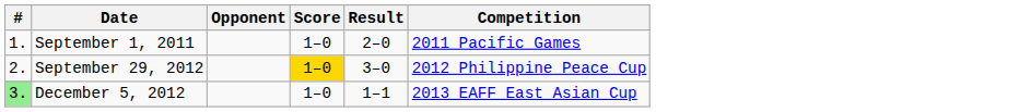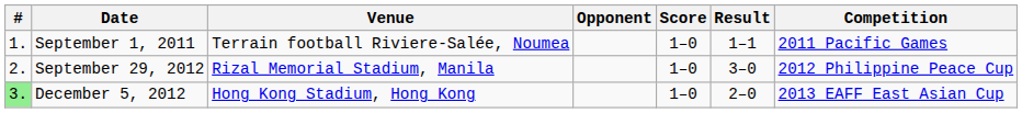+ column: Venue | Terrain football Riviere-Salée, Noumea | Rizal Memorial Stadium, Manila | Hong Kong Stadium, Hong Kong
September 1, 2011 | Result: 2–0 -> 1–1
September 29, 2012 | Score: gold background -> no background
December 5, 2012 | Result: 1–1 -> 2–0
